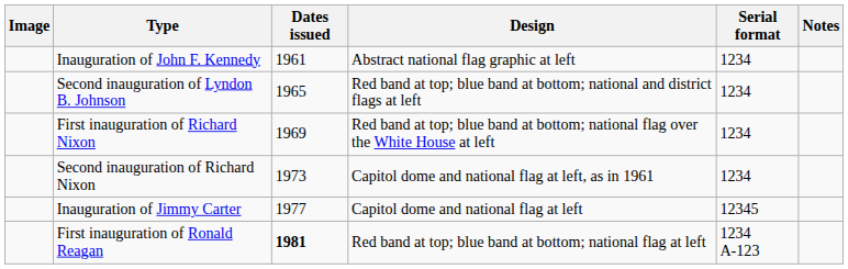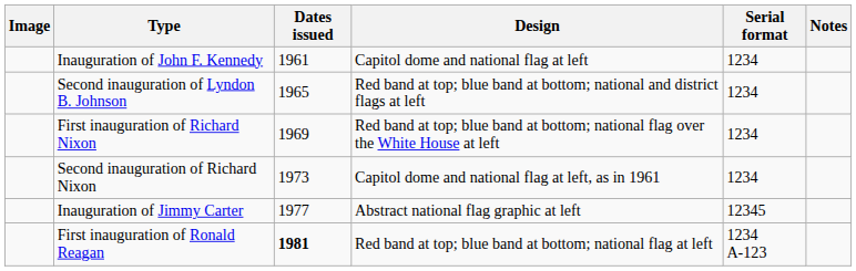Inauguration of John F. Kennedy | Design: Abstract national flag graphic at left -> Capitol dome and national flag at left
Inauguration of Jimmy Carter | Design: Capitol dome and national flag at left -> Abstract national flag graphic at left
